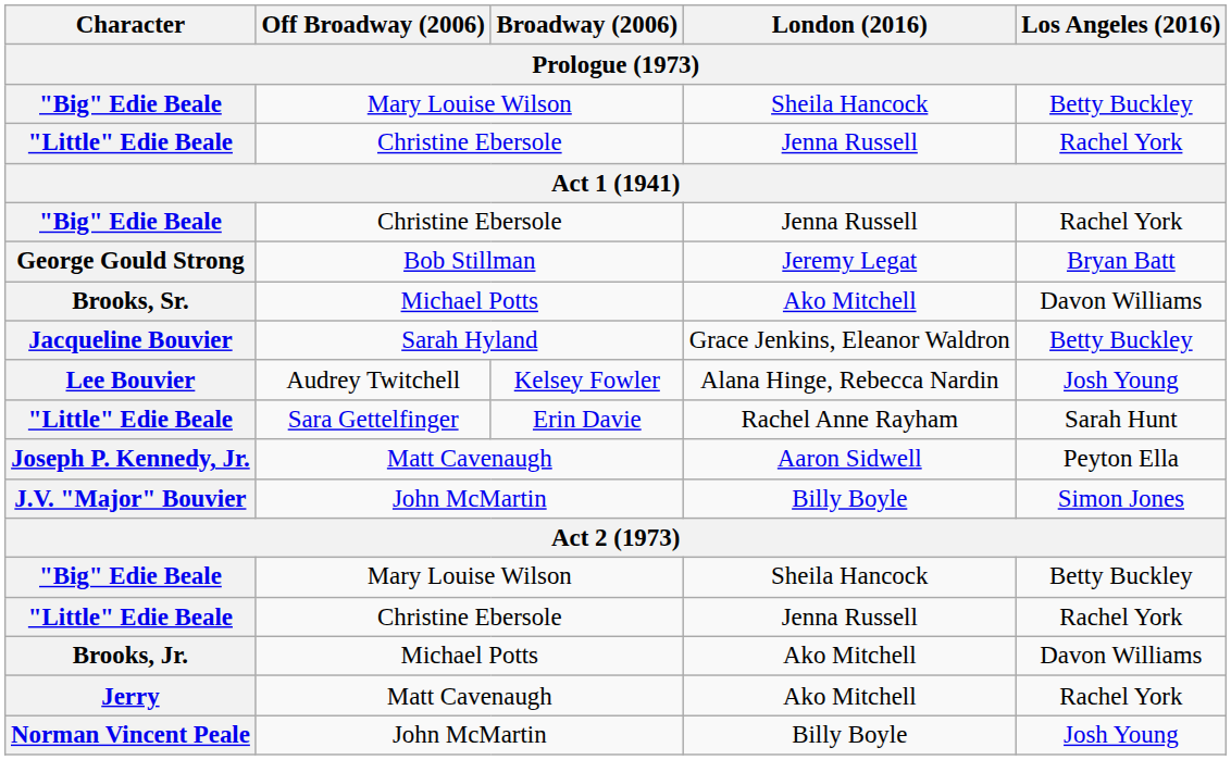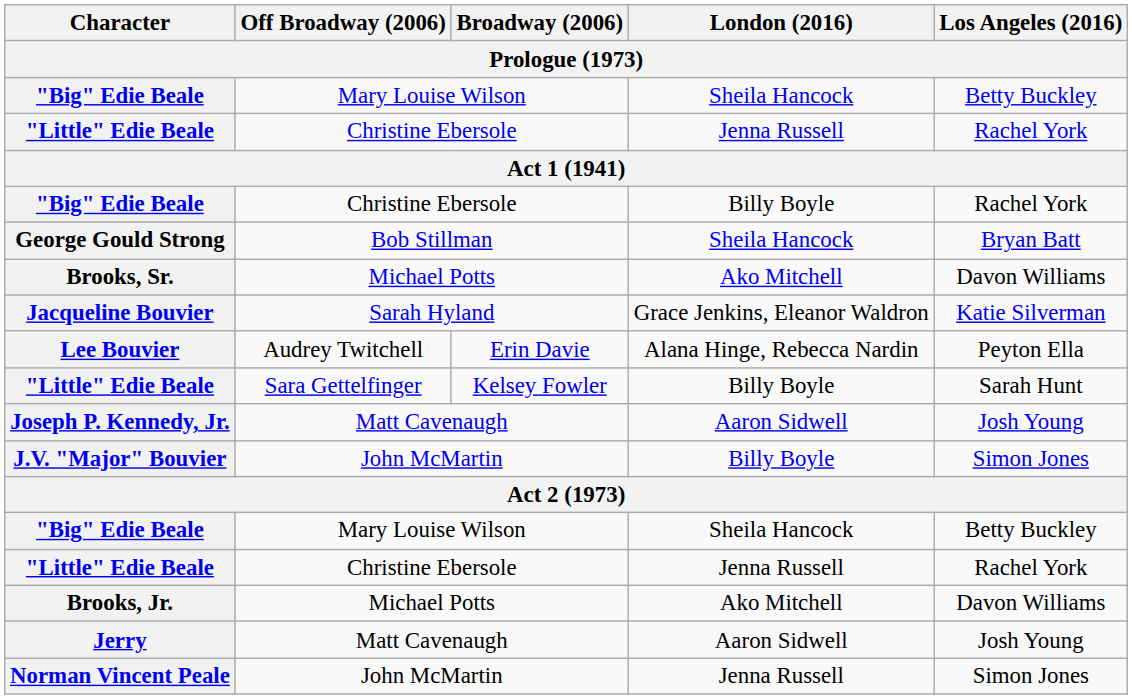"Big" Edie Beale / Christine Ebersole | London (2016) / Prologue (1973): Jenna Russell -> Billy Boyle
George Gould Strong | London (2016) / Prologue (1973): Jeremy Legat -> Sheila Hancock
Jacqueline Bouvier | Los Angeles (2016) / Prologue (1973): Betty Buckley -> Katie Silverman
Lee Bouvier | Broadway (2006) / Prologue (1973): Kelsey Fowler -> Erin Davie
Lee Bouvier | Los Angeles (2016) / Prologue (1973): Josh Young -> Peyton Ella
"Little" Edie Beale / Sara Gettelfinger | Broadway (2006) / Prologue (1973): Erin Davie -> Kelsey Fowler
"Little" Edie Beale / Sara Gettelfinger | London (2016) / Prologue (1973): Rachel Anne Rayham -> Billy Boyle
Joseph P. Kennedy, Jr. | Los Angeles (2016) / Prologue (1973): Peyton Ella -> Josh Young
Jerry | London (2016) / Prologue (1973): Ako Mitchell -> Aaron Sidwell
Jerry | Los Angeles (2016) / Prologue (1973): Rachel York -> Josh Young
Norman Vincent Peale | London (2016) / Prologue (1973): Billy Boyle -> Jenna Russell
Norman Vincent Peale | Los Angeles (2016) / Prologue (1973): Josh Young -> Simon Jones
